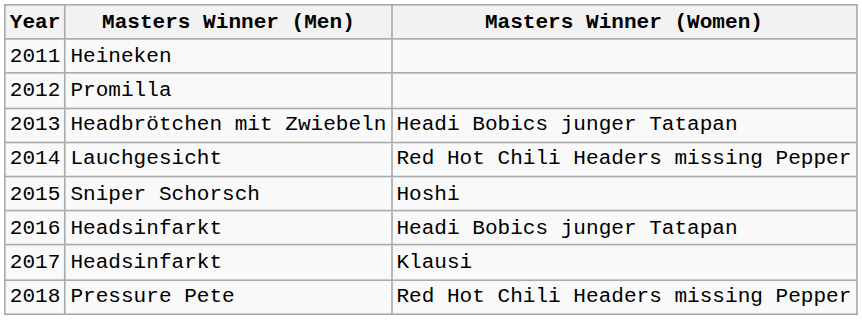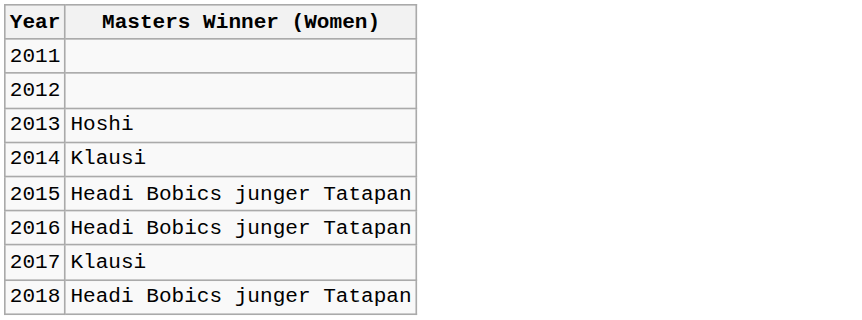- column: Masters Winner (Men) | Heineken | Promilla | Headbrötchen mit Zwiebeln | Lauchgesicht | Sniper Schorsch | Headsinfarkt | Headsinfarkt | Pressure Pete
2013 | Masters Winner (Women): Headi Bobics junger Tatapan -> Hoshi
2014 | Masters Winner (Women): Red Hot Chili Headers missing Pepper -> Klausi
2015 | Masters Winner (Women): Hoshi -> Headi Bobics junger Tatapan
2018 | Masters Winner (Women): Red Hot Chili Headers missing Pepper -> Headi Bobics junger Tatapan
